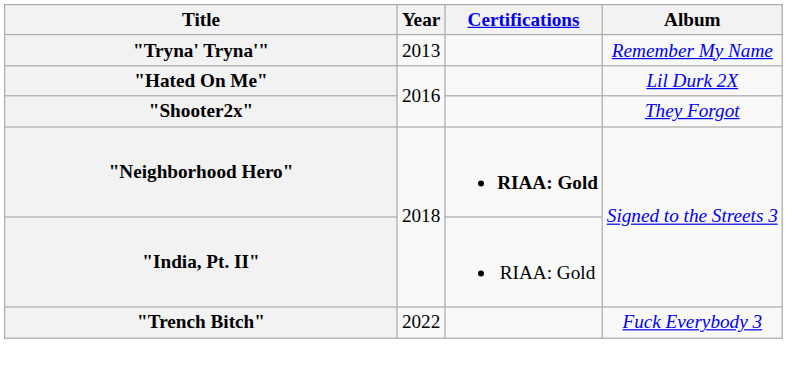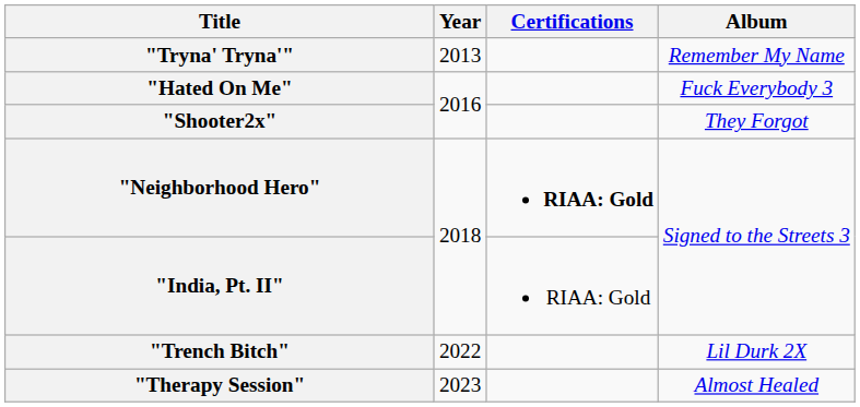"Hated On Me" | Album: Lil Durk 2X -> Fuck Everybody 3
"Trench Bitch" | Album: Fuck Everybody 3 -> Lil Durk 2X
+ row: "Therapy Session" | 2023 | Almost Healed
